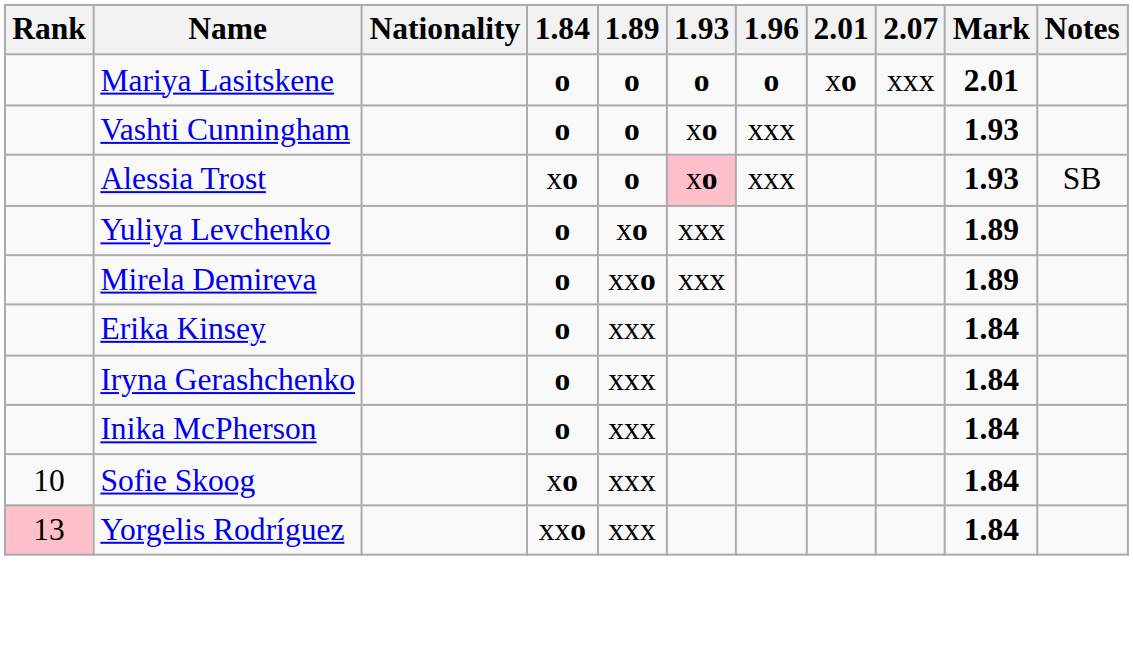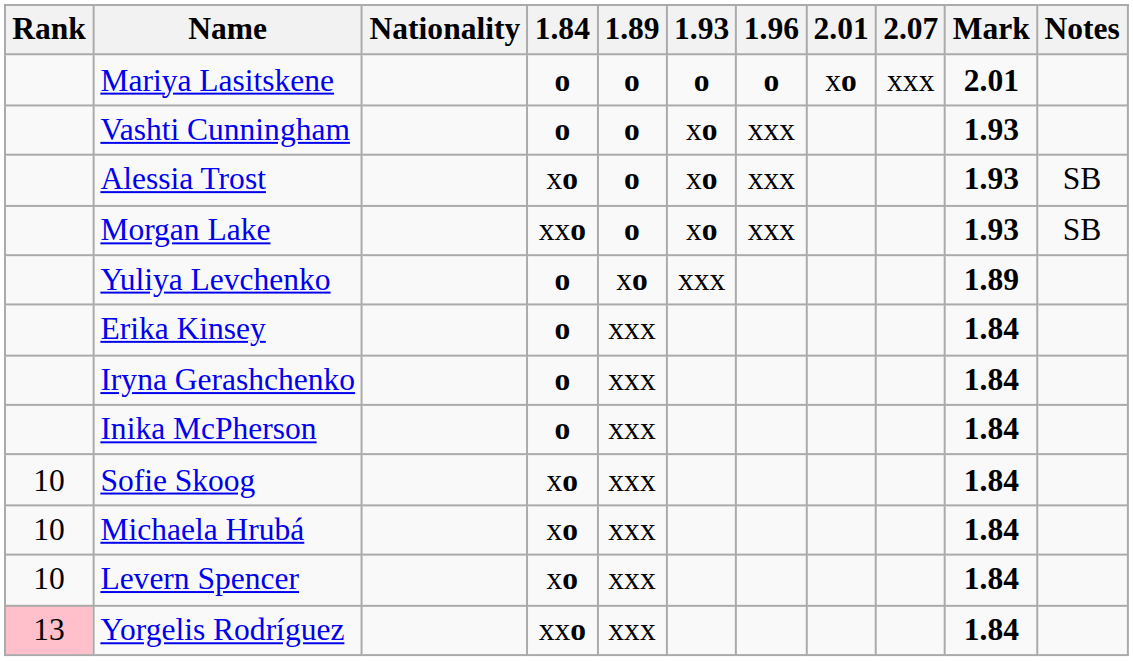Alessia Trost | 1.93: pink background -> no background
+ row: Morgan Lake | xxo | o | xo | xxx | 1.93 | SB
- row: Mirela Demireva | o | xxo | xxx | 1.89
+ row: 10 | Michaela Hrubá | xo | xxx | 1.84
+ row: 10 | Levern Spencer | xo | xxx | 1.84
